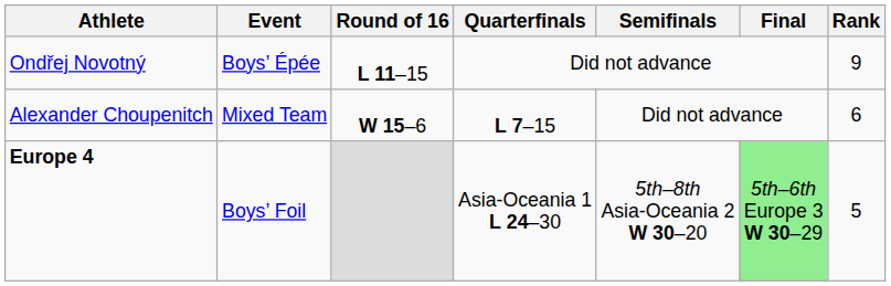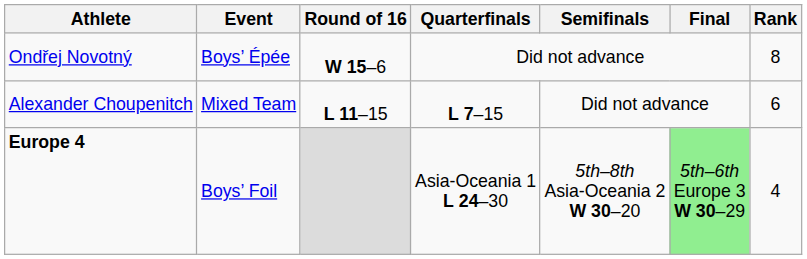Ondřej Novotný | Round of 16: L 11–15 -> W 15–6
Ondřej Novotný | Rank: 9 -> 8
Alexander Choupenitch | Round of 16: W 15–6 -> L 11–15
Europe 4 | Rank: 5 -> 4
